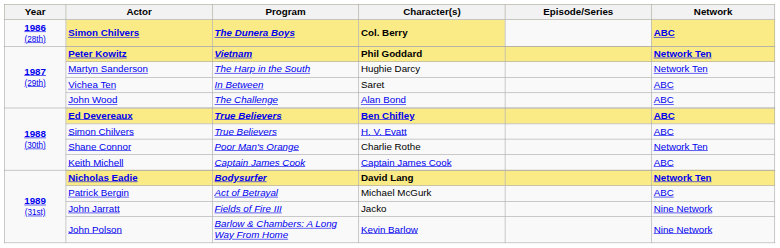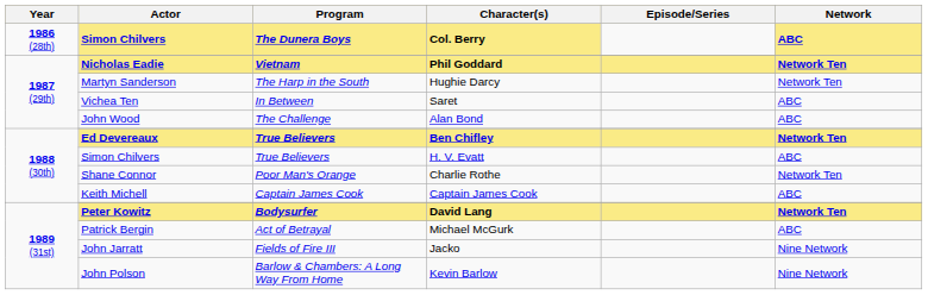Phil Goddard | Actor: Peter Kowitz -> Nicholas Eadie
Ben Chifley | Network: ABC -> Network Ten
David Lang | Actor: Nicholas Eadie -> Peter Kowitz
